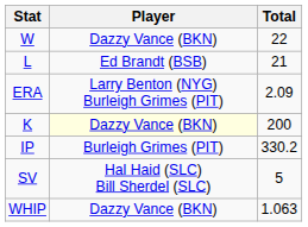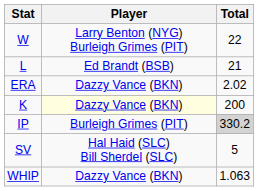W | Player: Dazzy Vance (BKN) -> Larry Benton (NYG) Burleigh Grimes (PIT)
ERA | Player: Larry Benton (NYG) Burleigh Grimes (PIT) -> Dazzy Vance (BKN)
ERA | Total: 2.09 -> 2.02
IP | Total: no background -> lightgrey background
